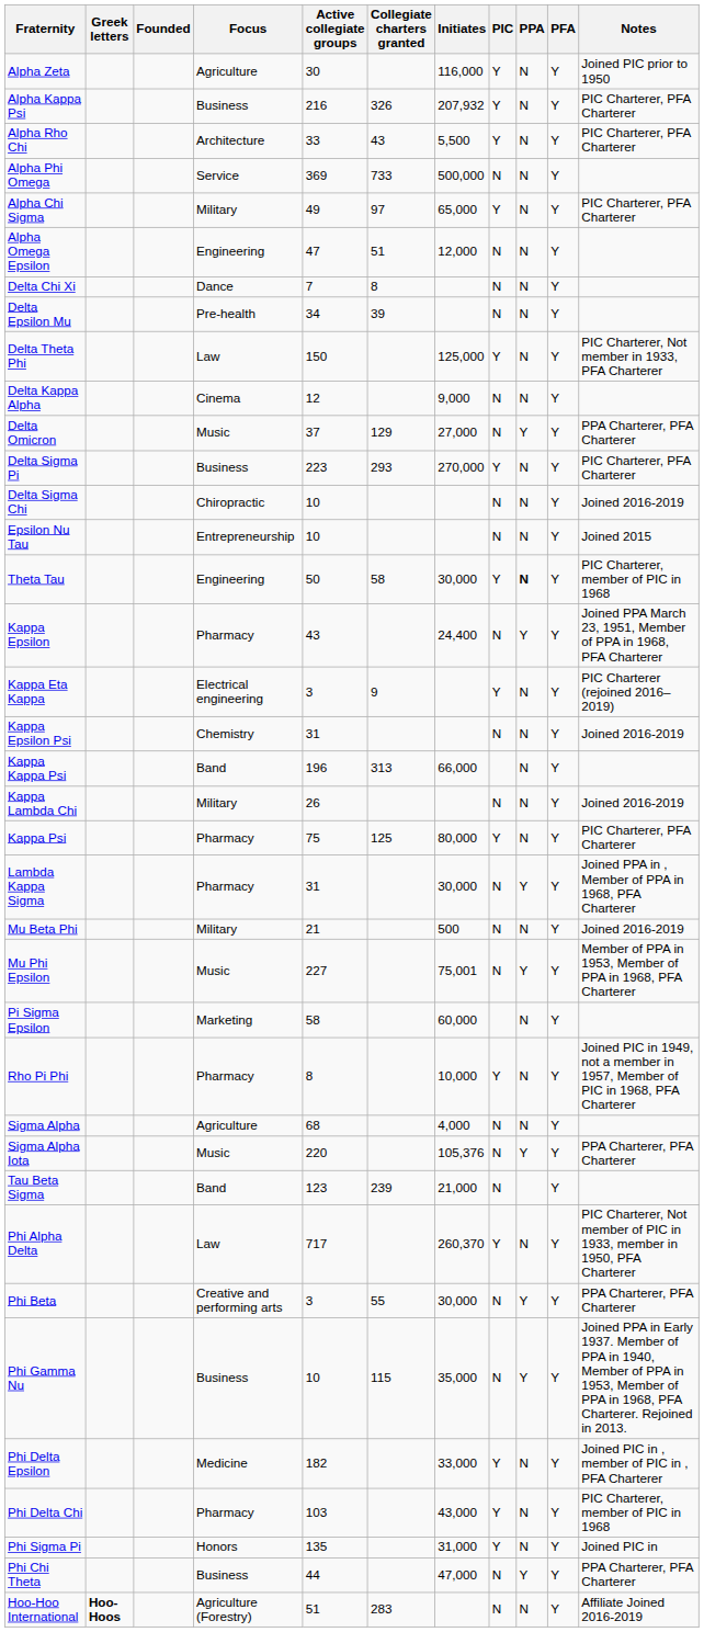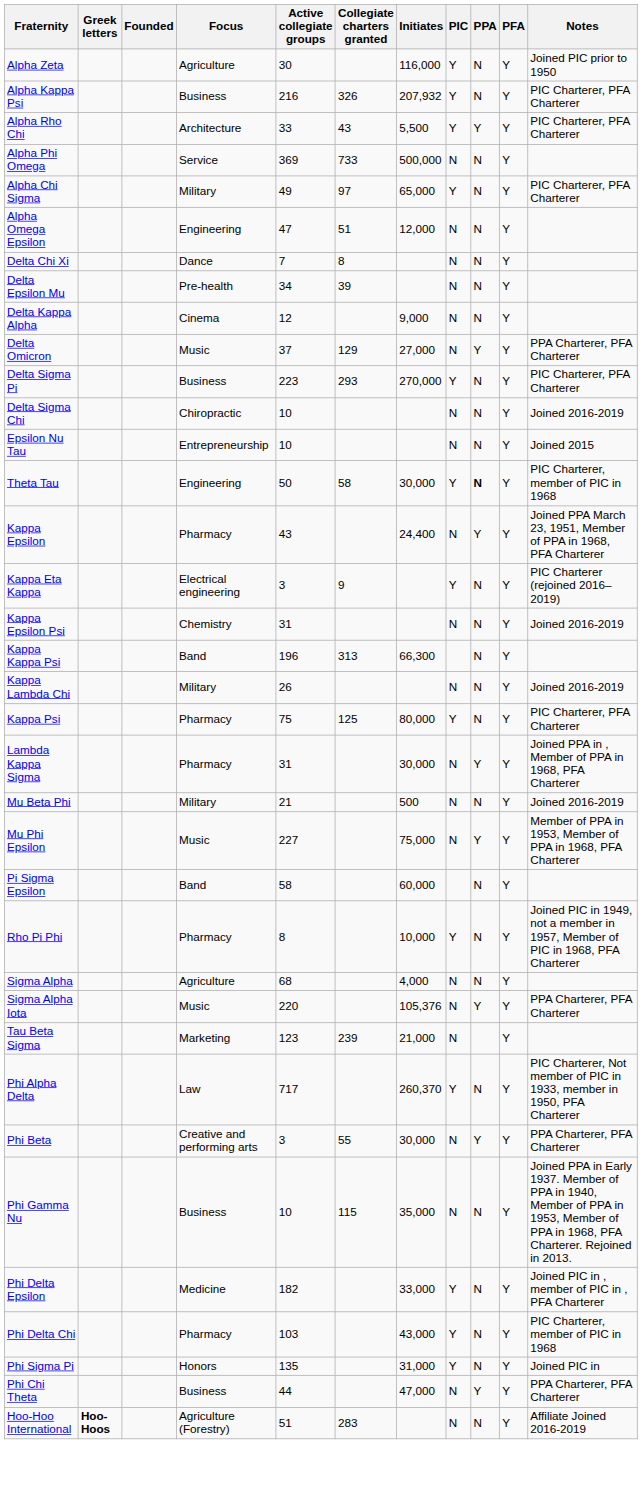Alpha Rho Chi | PPA: N -> Y
- row: Delta Theta Phi | Law | 150 | 125,000 | Y | N | Y | PIC Charterer, Not member in 1933, PFA Charterer
Kappa Kappa Psi | Initiates: 66,000 -> 66,300
Mu Phi Epsilon | Initiates: 75,001 -> 75,000
Pi Sigma Epsilon | Focus: Marketing -> Band
Tau Beta Sigma | Focus: Band -> Marketing
Phi Gamma Nu | PPA: Y -> N
